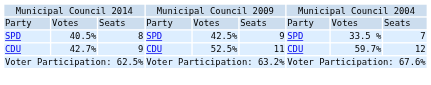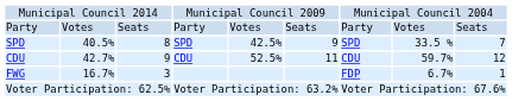+ row: FWG | 16.7% | 3 | FDP | 6.7% | 1
